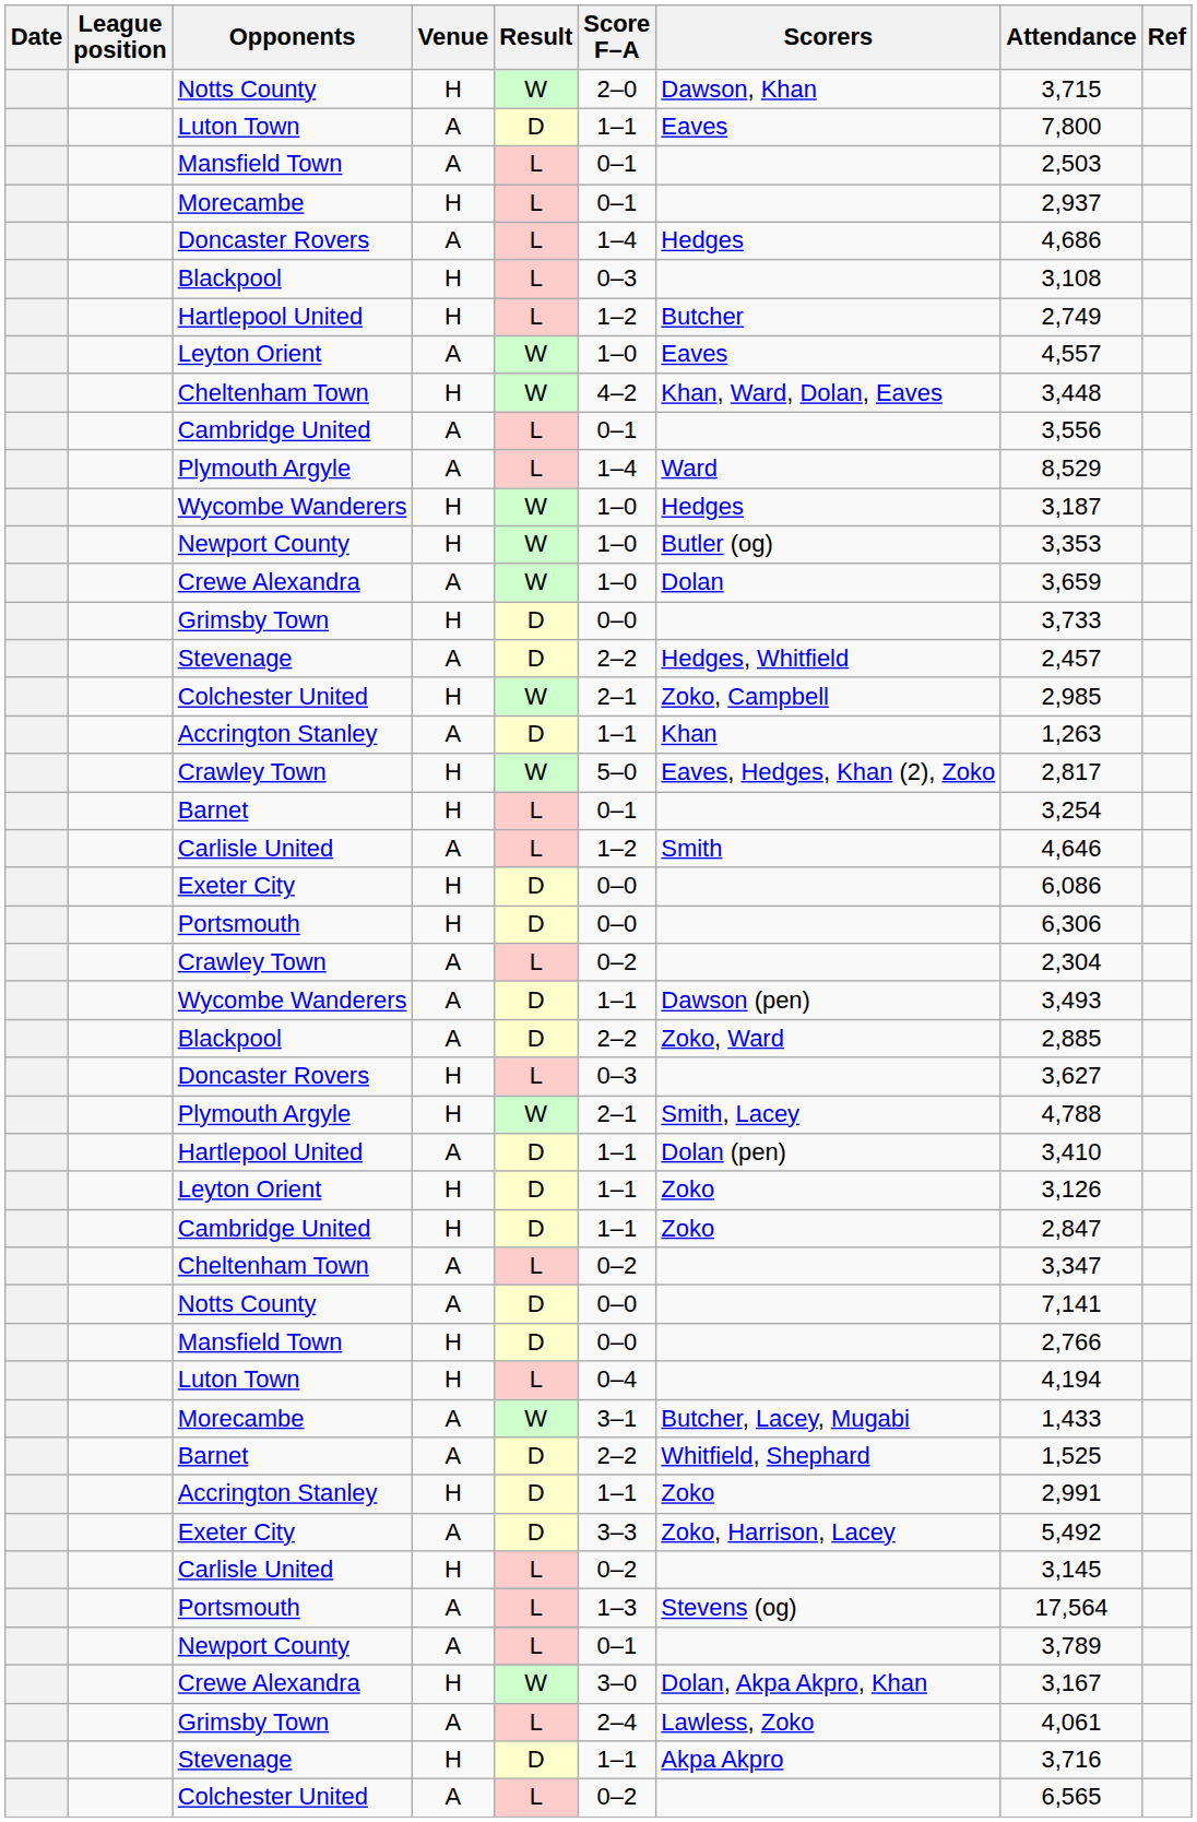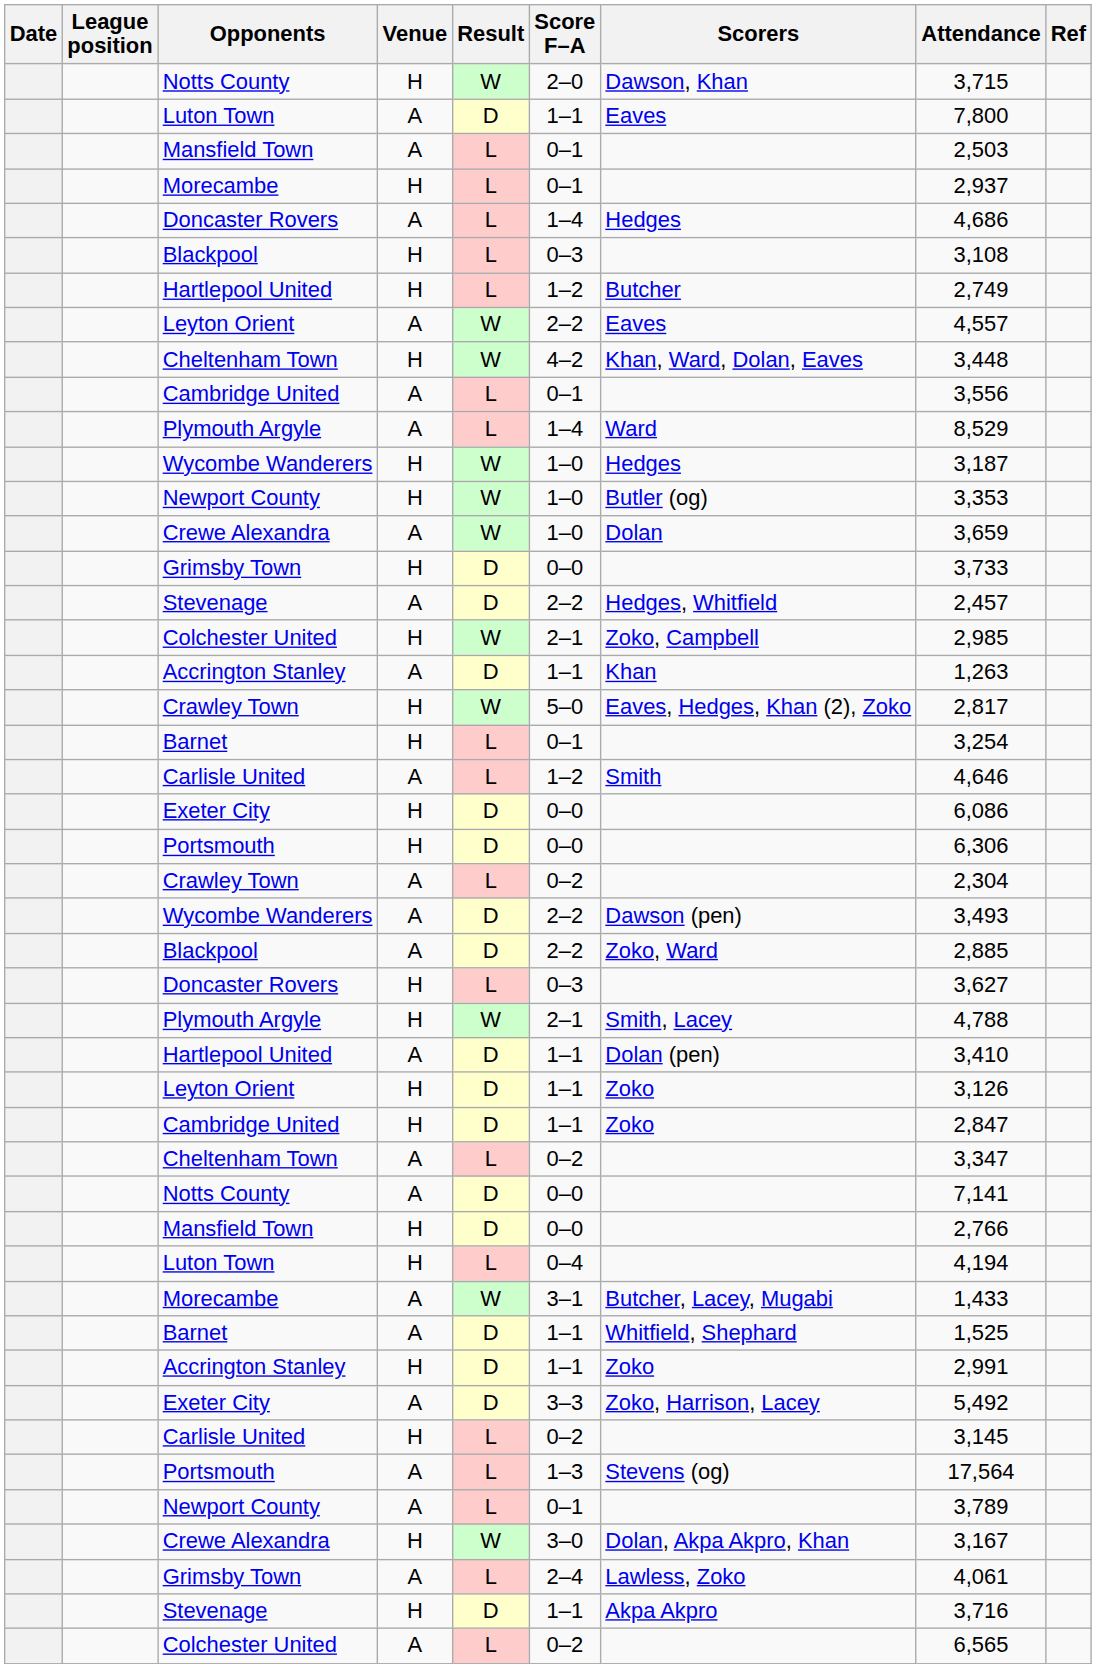Leyton Orient / A | Score F–A: 1–0 -> 2–2
Wycombe Wanderers / A | Score F–A: 1–1 -> 2–2
Barnet / A | Score F–A: 2–2 -> 1–1
